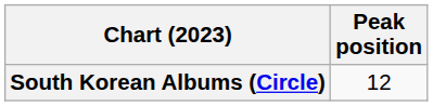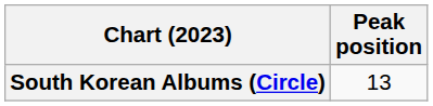South Korean Albums (Circle) | Peak position: 12 -> 13
